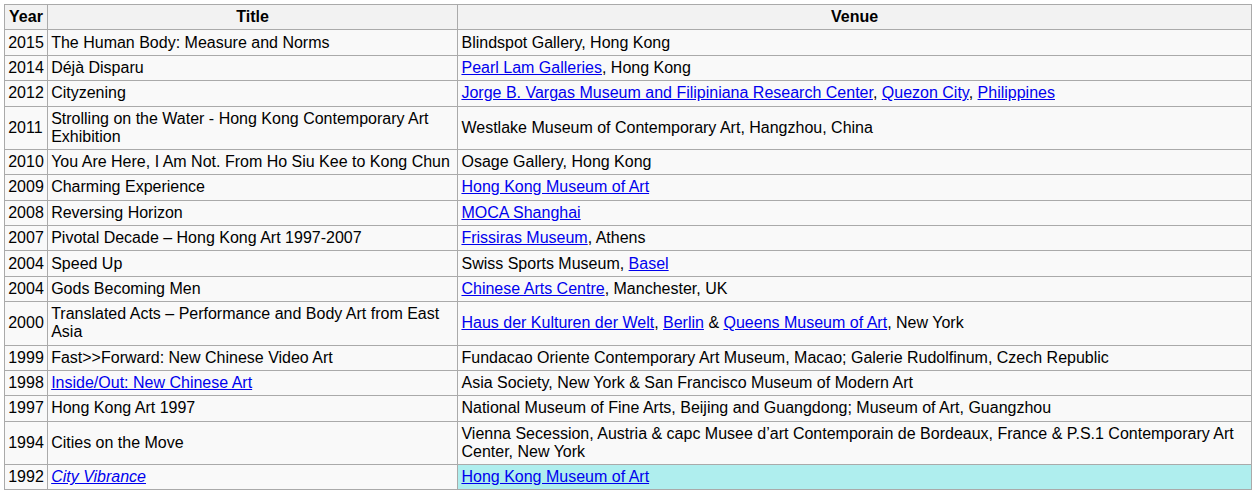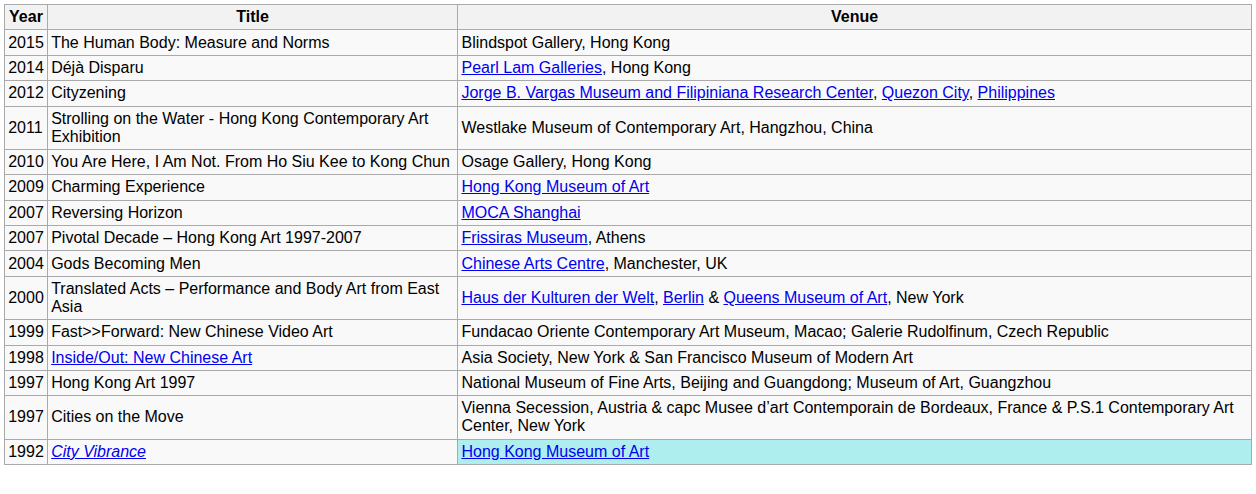Reversing Horizon | Year: 2008 -> 2007
- row: 2004 | Speed Up | Swiss Sports Museum, Basel
Cities on the Move | Year: 1994 -> 1997
